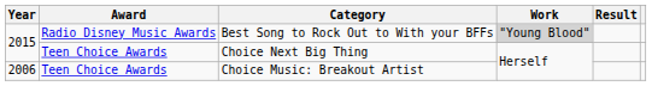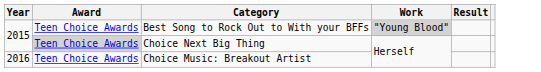Best Song to Rock Out to With your BFFs | Award: Radio Disney Music Awards -> Teen Choice Awards
Choice Next Big Thing | Award: no background -> lightgrey background
Choice Music: Breakout Artist | Year: 2006 -> 2016
